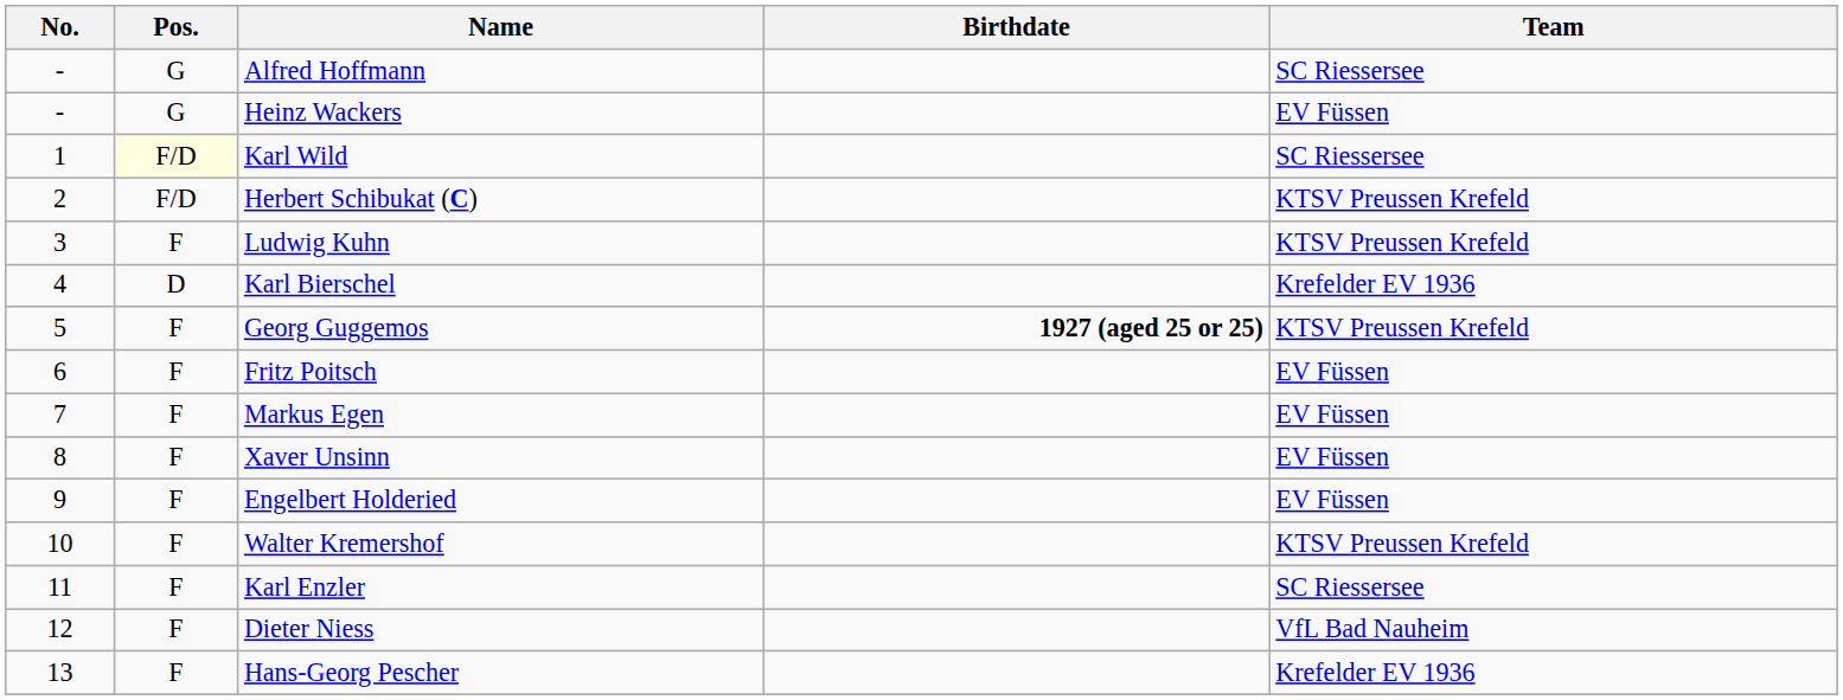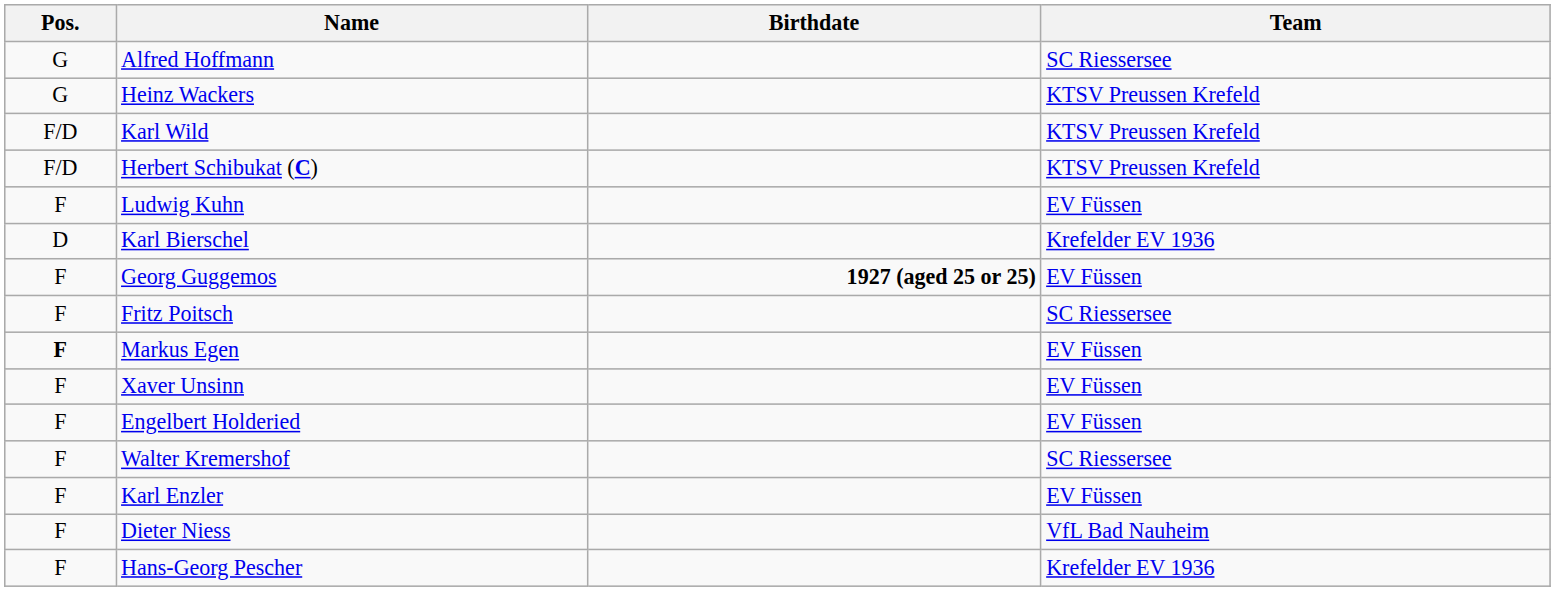- column: No. | - | - | 1 | 2 | 3 | 4 | 5 | 6 | 7 | 8 | 9 | 10 | 11 | 12 | 13
Heinz Wackers | Team: EV Füssen -> KTSV Preussen Krefeld
Karl Wild | Pos.: lightyellow background -> no background
Karl Wild | Team: SC Riessersee -> KTSV Preussen Krefeld
Ludwig Kuhn | Team: KTSV Preussen Krefeld -> EV Füssen
Georg Guggemos | Team: KTSV Preussen Krefeld -> EV Füssen
Fritz Poitsch | Team: EV Füssen -> SC Riessersee
Markus Egen | Pos.: normal -> bold
Walter Kremershof | Team: KTSV Preussen Krefeld -> SC Riessersee
Karl Enzler | Team: SC Riessersee -> EV Füssen
